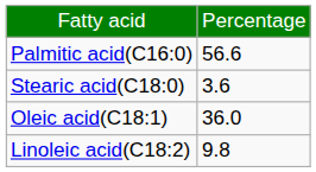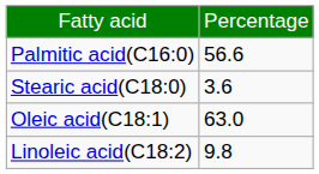Oleic acid(C18:1) | column 2: 36.0 -> 63.0
